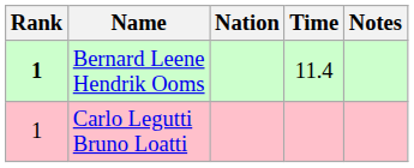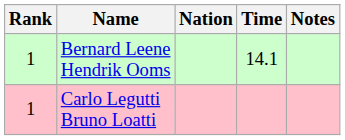Bernard Leene Hendrik Ooms | Rank: bold -> normal
Bernard Leene Hendrik Ooms | Time: 11.4 -> 14.1
